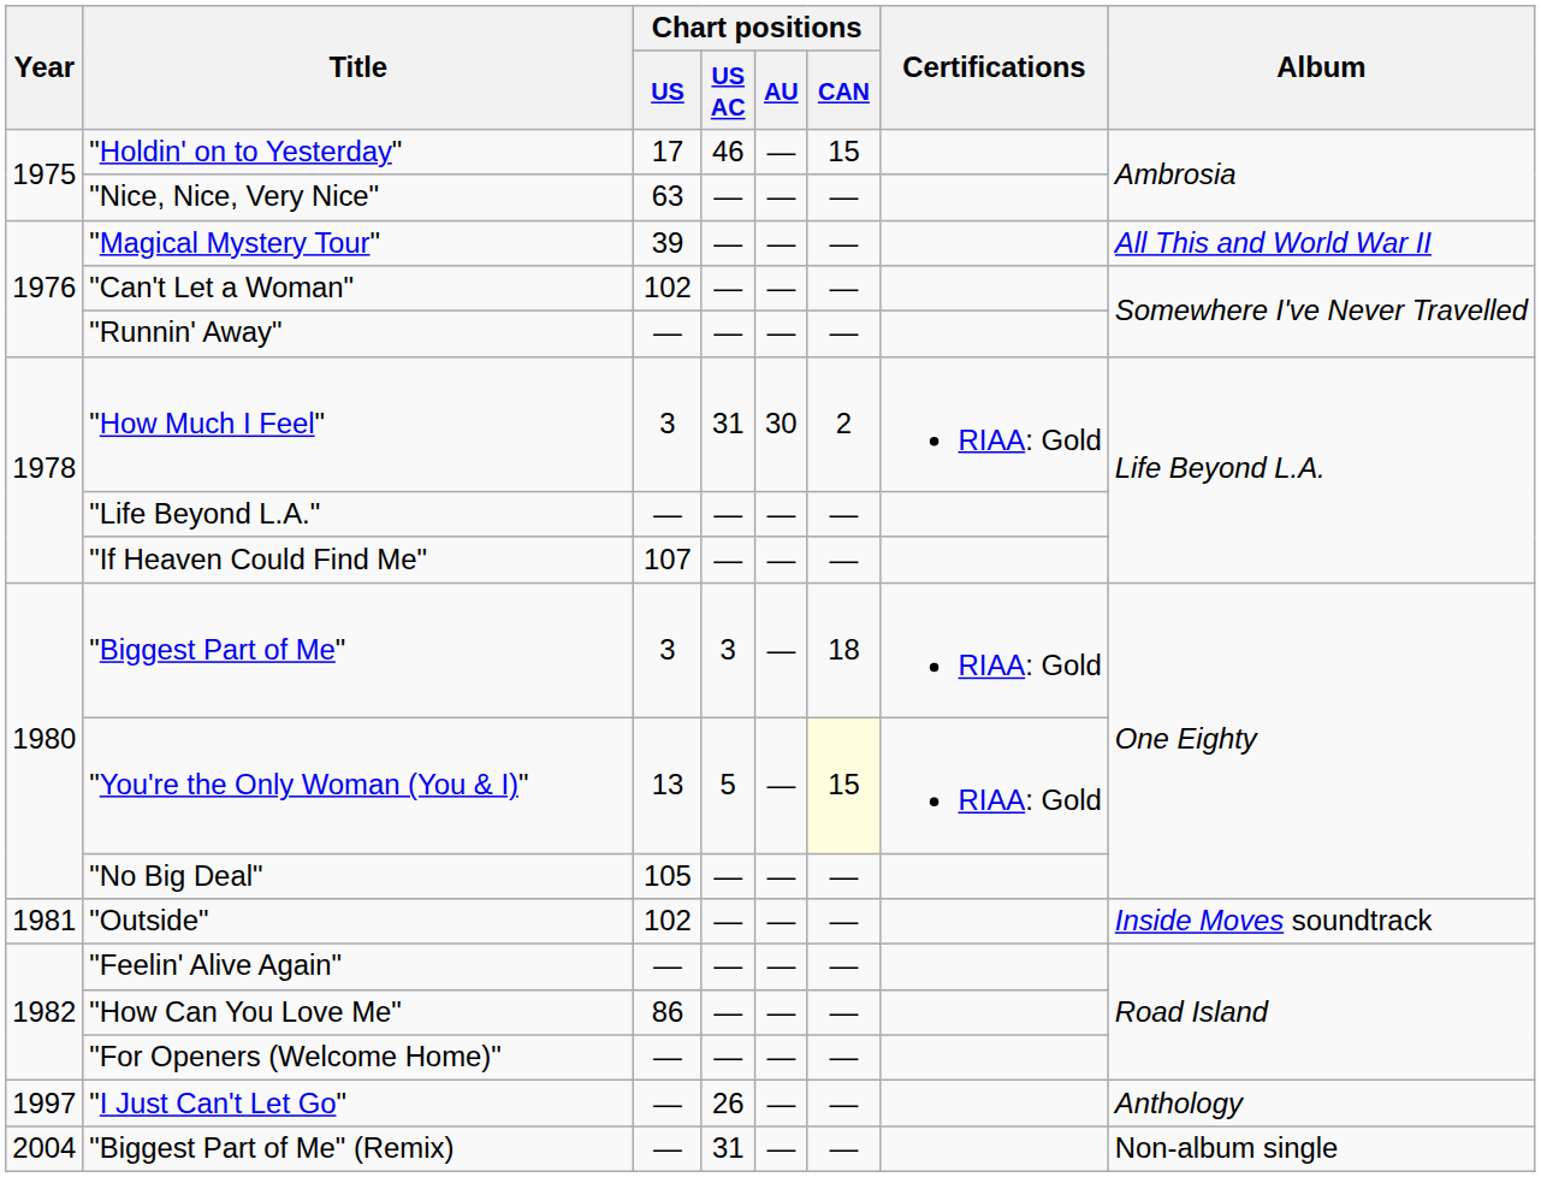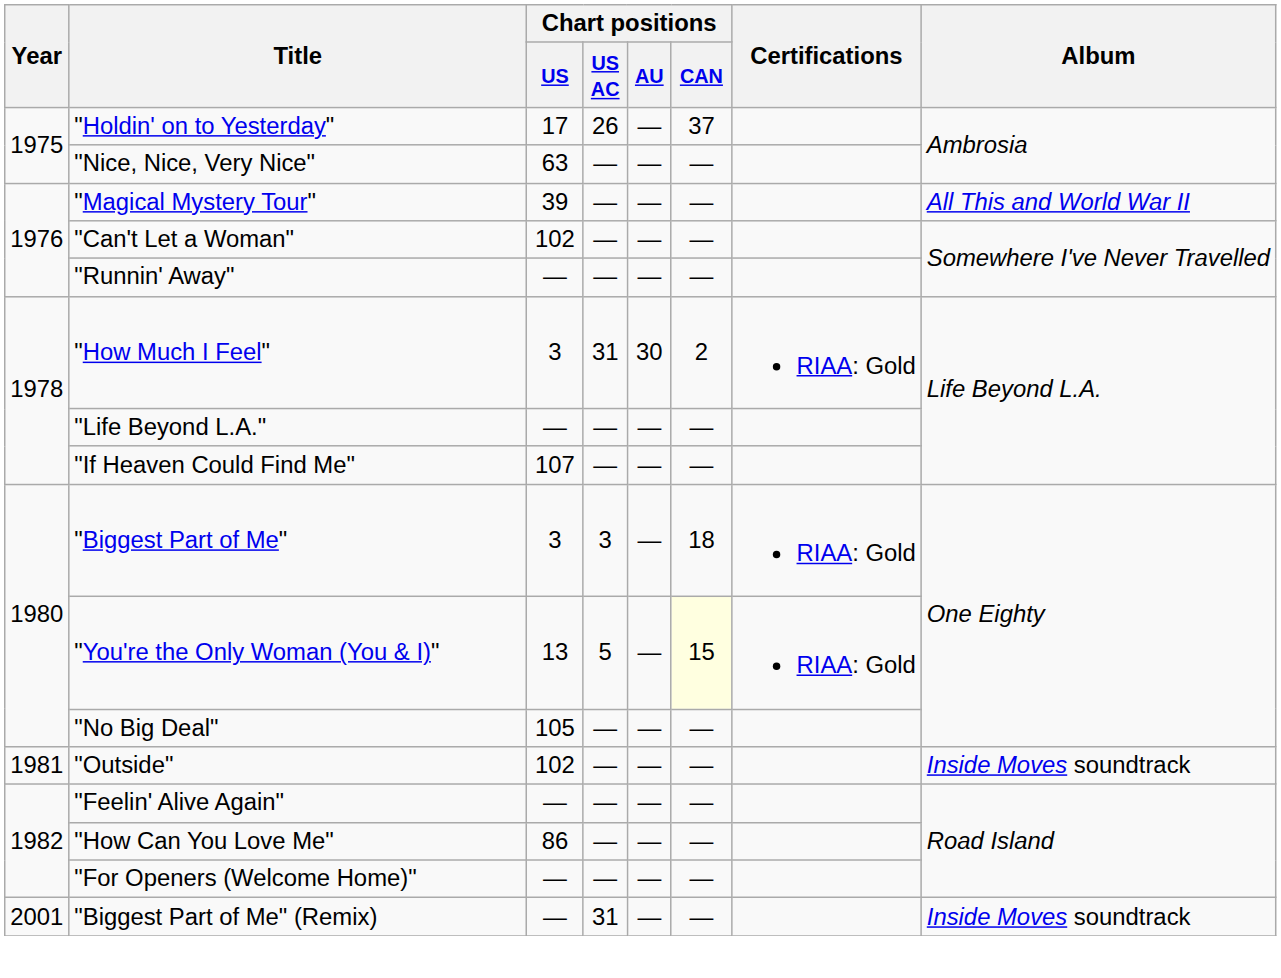"Holdin' on to Yesterday" | Chart positions / US AC: 46 -> 26
"Holdin' on to Yesterday" | Chart positions / CAN: 15 -> 37
- row: 1997 | "I Just Can't Let Go" | — | 26 | — | — | Anthology
"Biggest Part of Me" (Remix) | Year: 2004 -> 2001
"Biggest Part of Me" (Remix) | Album: Non-album single -> Inside Moves soundtrack
